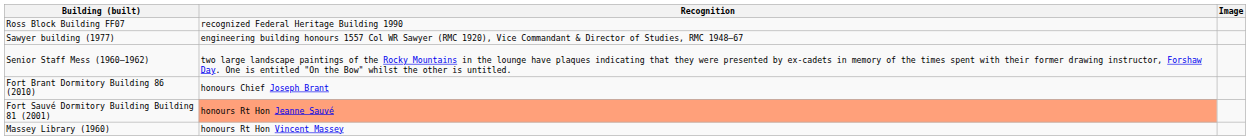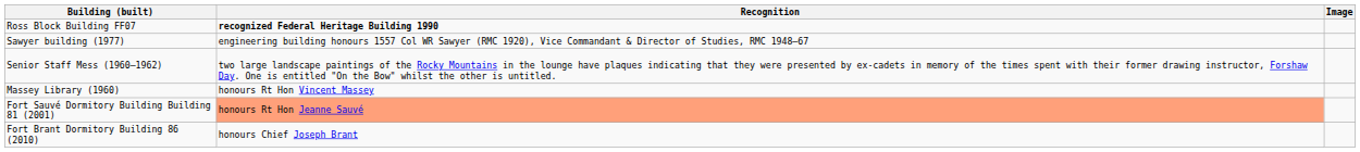Ross Block Building FF07 | Recognition: normal -> bold
rows swapped: Massey Library (1960) <-> Fort Brant Dormitory Building 86 (2010)
